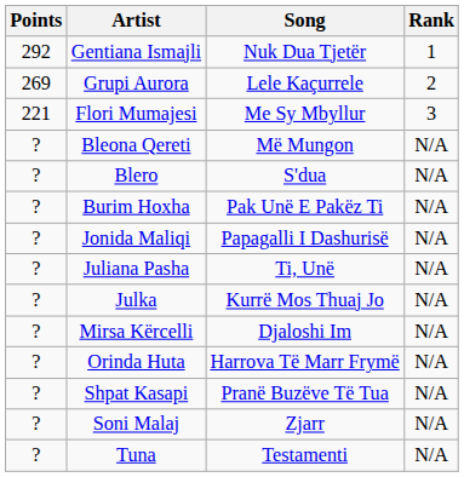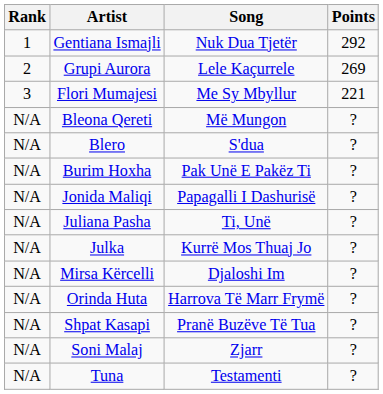columns swapped: Rank <-> Points
